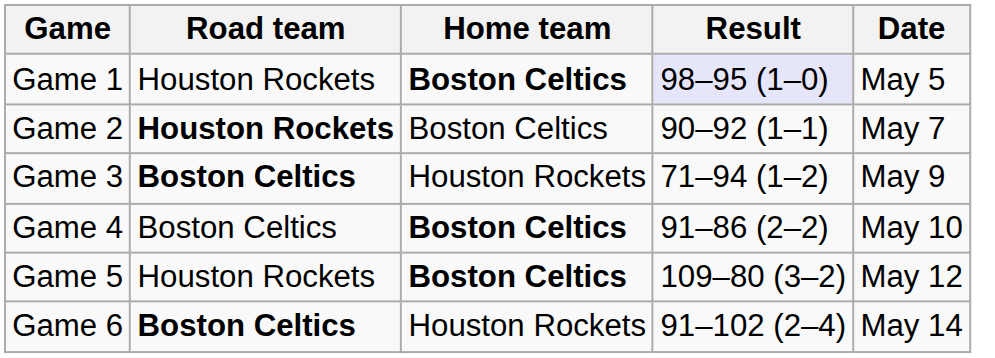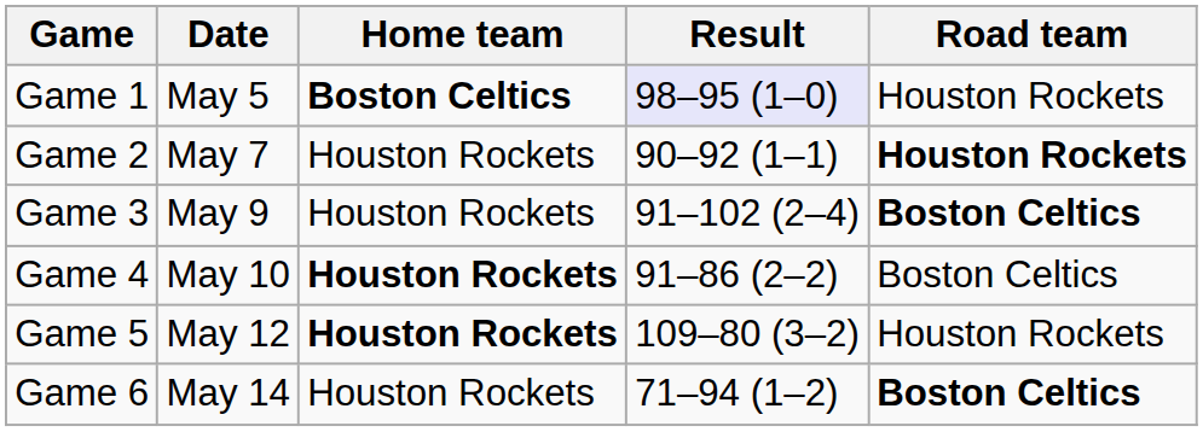columns swapped: Date <-> Road team
Game 2 | Home team: Boston Celtics -> Houston Rockets
Game 3 | Result: 71–94 (1–2) -> 91–102 (2–4)
Game 4 | Home team: Boston Celtics -> Houston Rockets
Game 5 | Home team: Boston Celtics -> Houston Rockets
Game 6 | Result: 91–102 (2–4) -> 71–94 (1–2)
